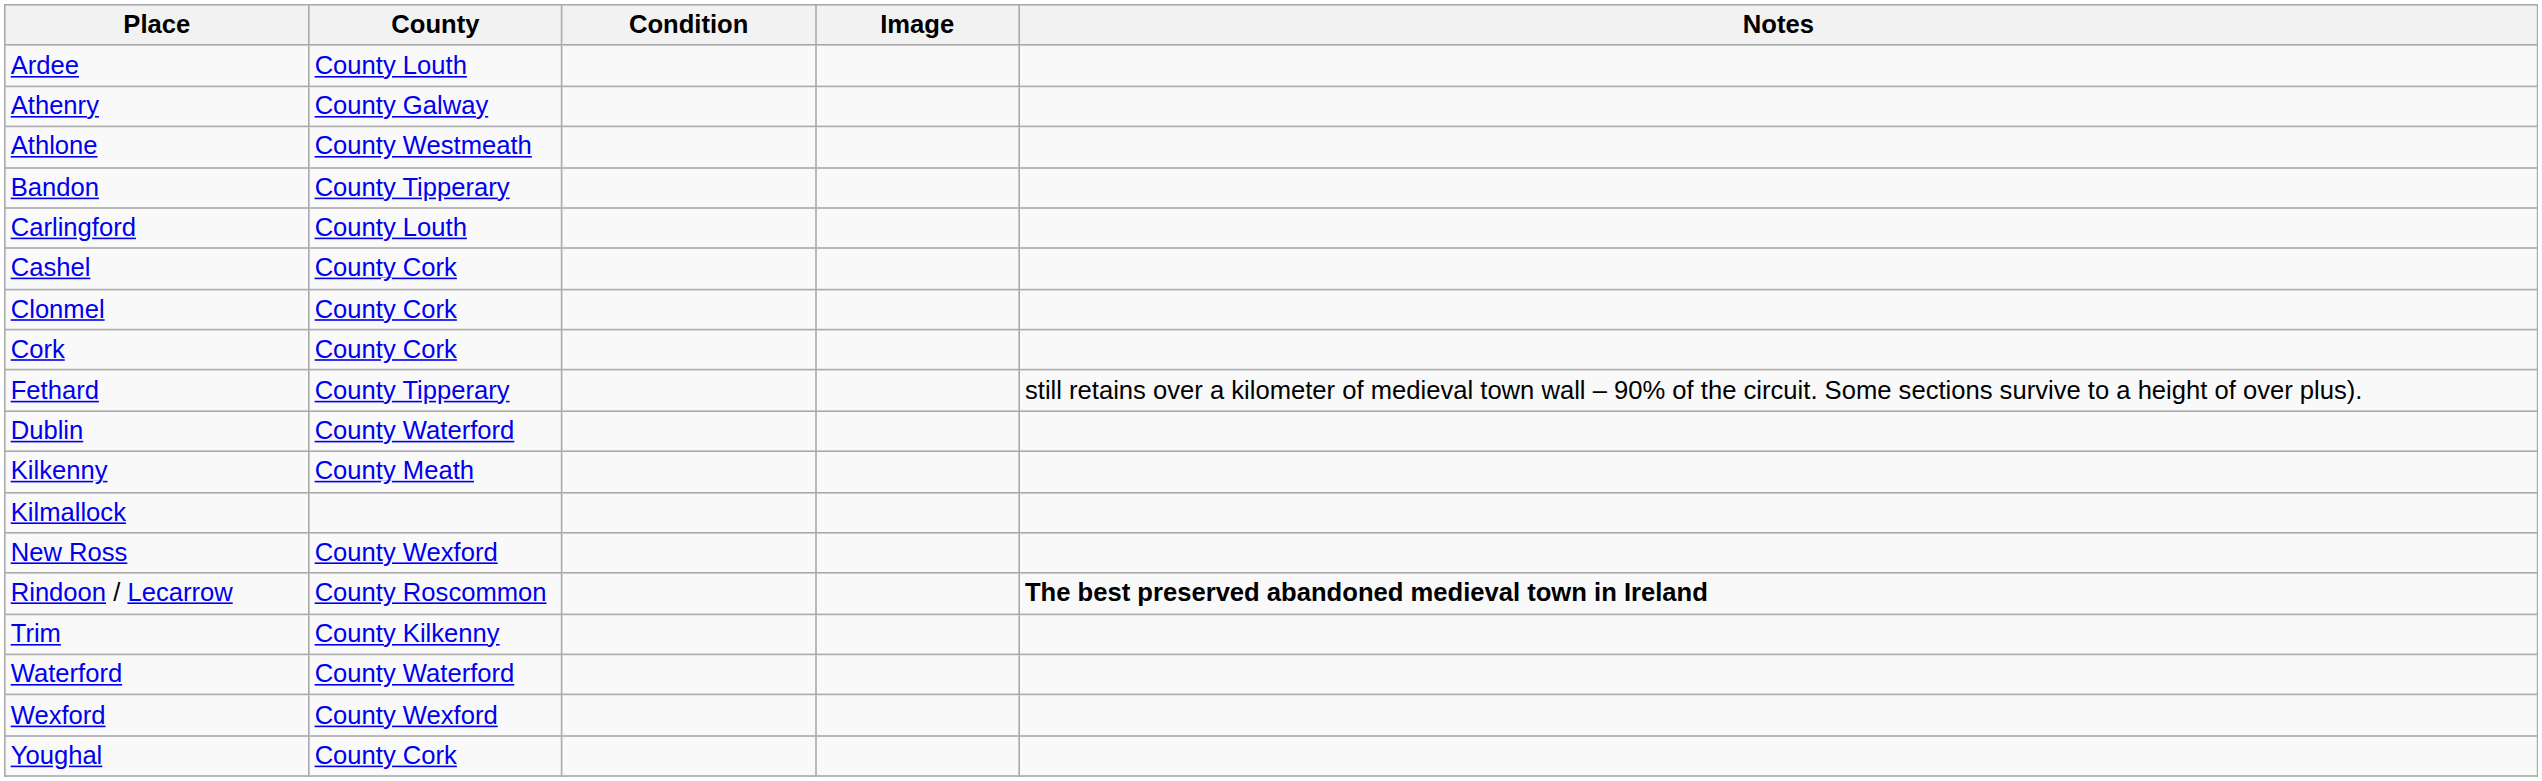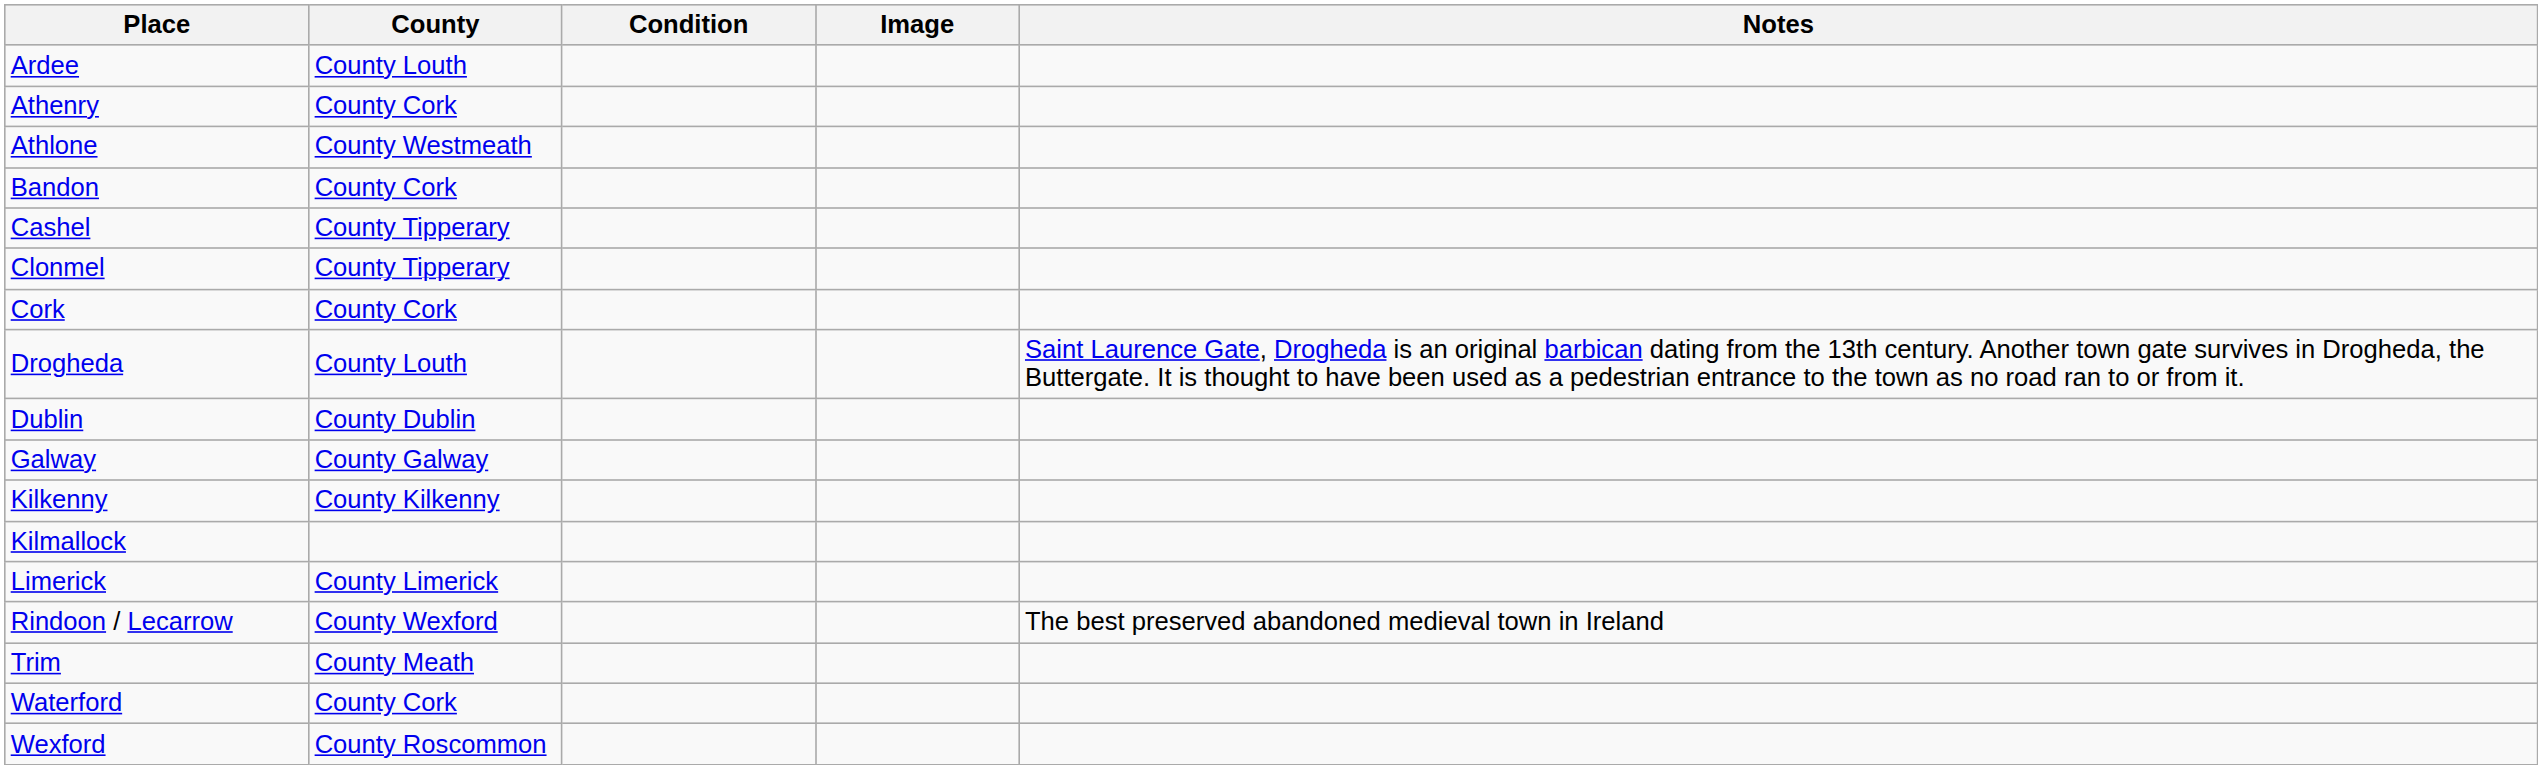Athenry | County: County Galway -> County Cork
Bandon | County: County Tipperary -> County Cork
- row: Carlingford | County Louth
Cashel | County: County Cork -> County Tipperary
Clonmel | County: County Cork -> County Tipperary
+ row: Drogheda | County Louth | Saint Laurence Gate, Drogheda is an original barbican dating from the 13th century. Another town gate survives in Drogheda, the Buttergate. It is thought to have been used as a pedestrian entrance to the town as no road ran to or from it.
- row: Fethard | County Tipperary | still retains over a kilometer of medieval town wall – 90% of the circuit. Some sections survive to a height of over plus).
Dublin | County: County Waterford -> County Dublin
+ row: Galway | County Galway
Kilkenny | County: County Meath -> County Kilkenny
+ row: Limerick | County Limerick
- row: New Ross | County Wexford
Rindoon / Lecarrow | County: County Roscommon -> County Wexford
Rindoon / Lecarrow | Notes: bold -> normal
Trim | County: County Kilkenny -> County Meath
Waterford | County: County Waterford -> County Cork
Wexford | County: County Wexford -> County Roscommon
- row: Youghal | County Cork
